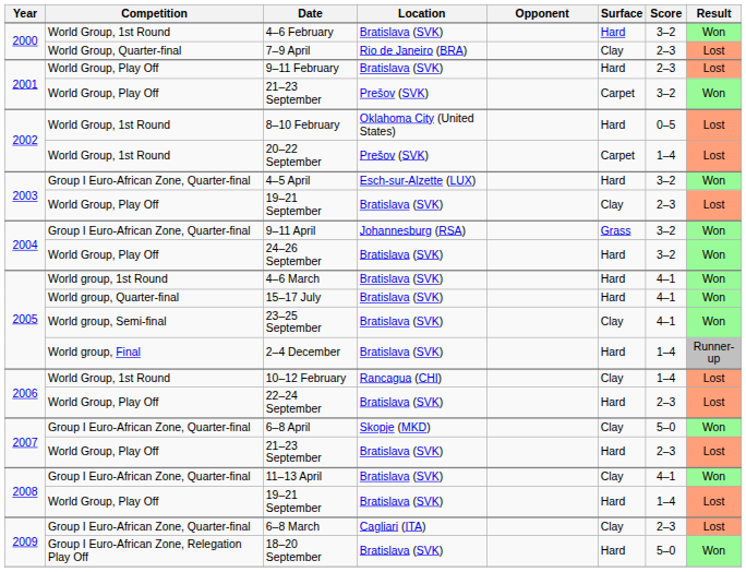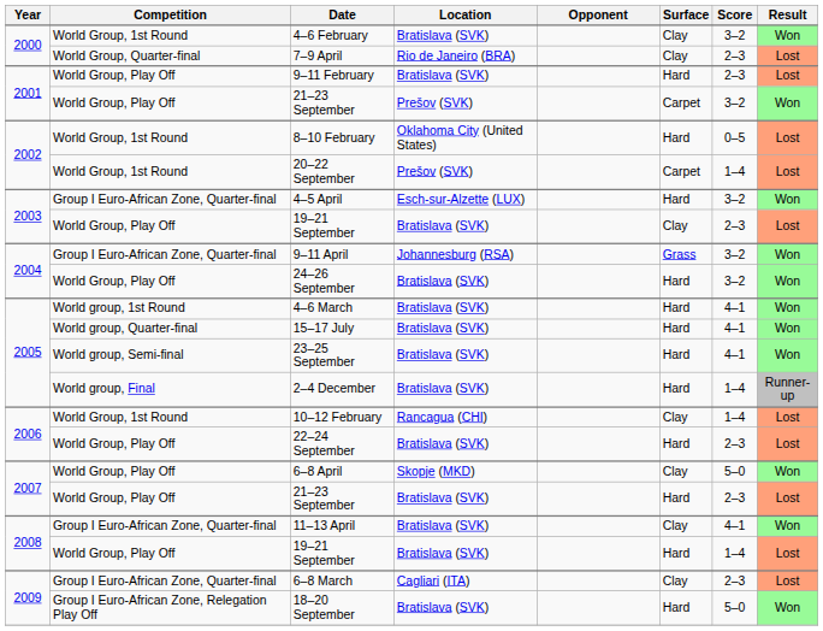4–6 February | Surface: Hard -> Clay
23–25 September | Surface: Clay -> Hard
6–8 April | Competition: Group I Euro-African Zone, Quarter-final -> World Group, Play Off
